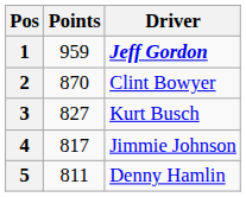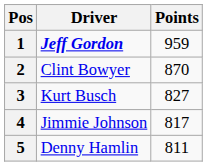columns swapped: Driver <-> Points
